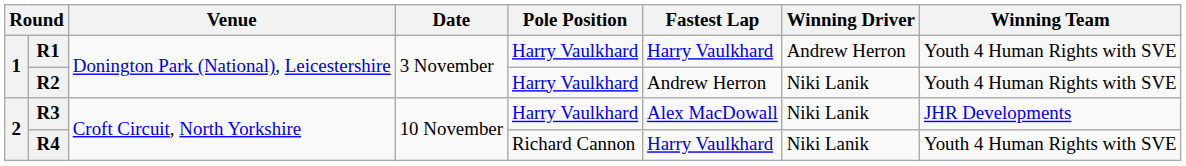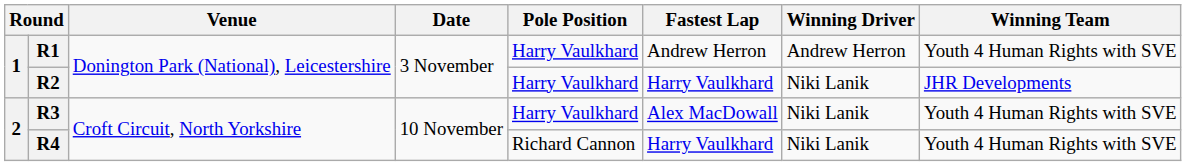R1 | Fastest Lap: Harry Vaulkhard -> Andrew Herron
R2 | Fastest Lap: Andrew Herron -> Harry Vaulkhard
R2 | Winning Team: Youth 4 Human Rights with SVE -> JHR Developments
R3 | Winning Team: JHR Developments -> Youth 4 Human Rights with SVE
